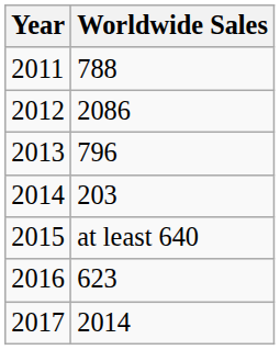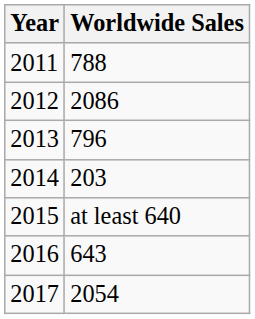2016 | Worldwide Sales: 623 -> 643
2017 | Worldwide Sales: 2014 -> 2054
